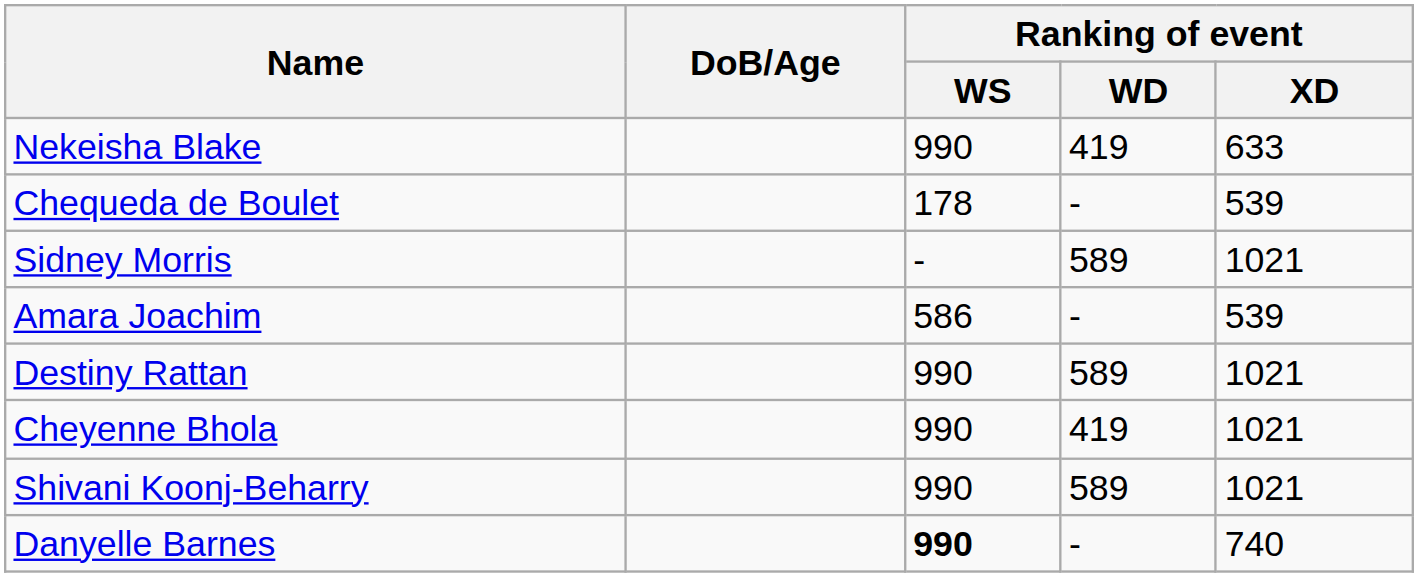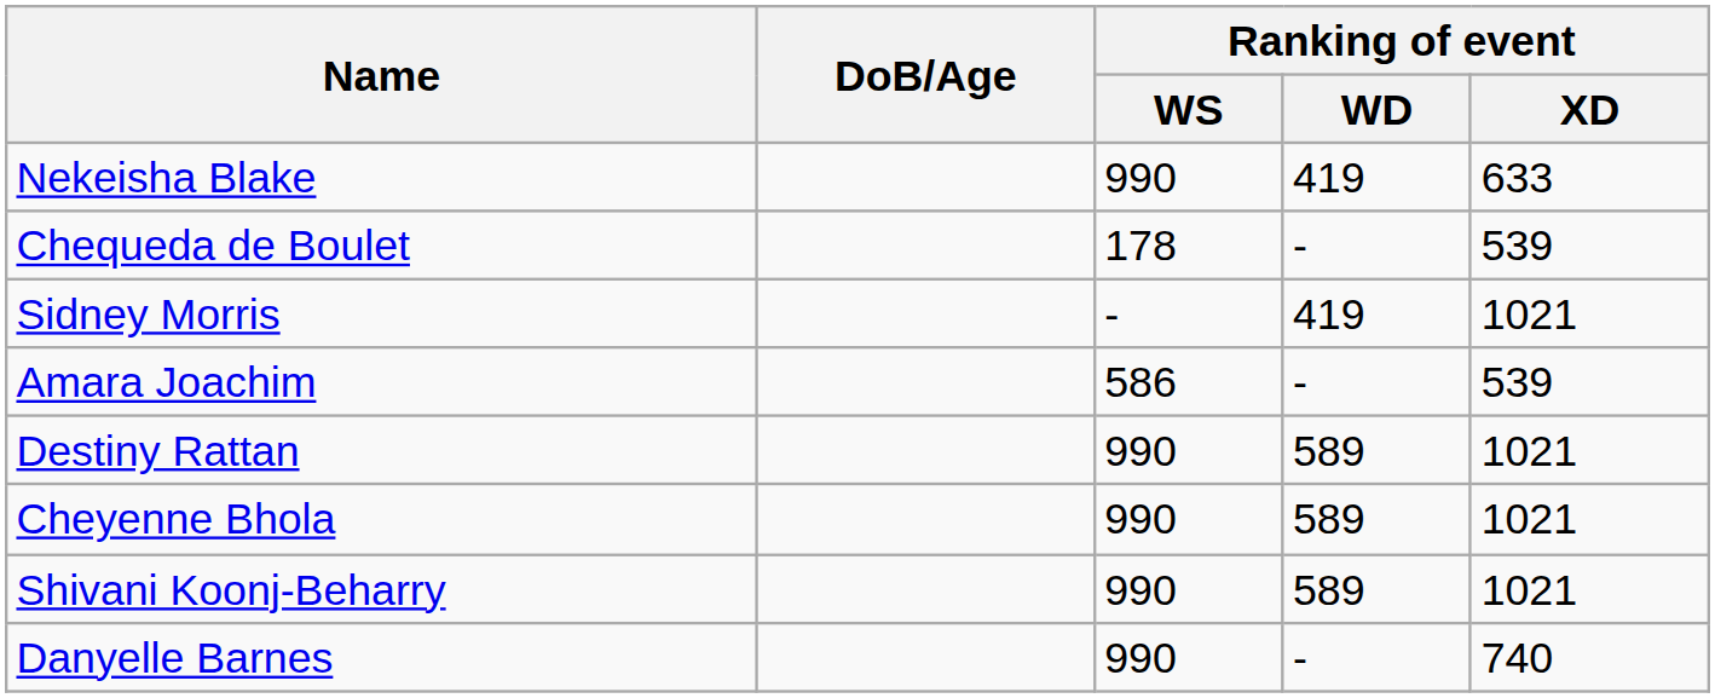Sidney Morris | Ranking of event / WD: 589 -> 419
Cheyenne Bhola | Ranking of event / WD: 419 -> 589
Danyelle Barnes | Ranking of event / WS: bold -> normal
